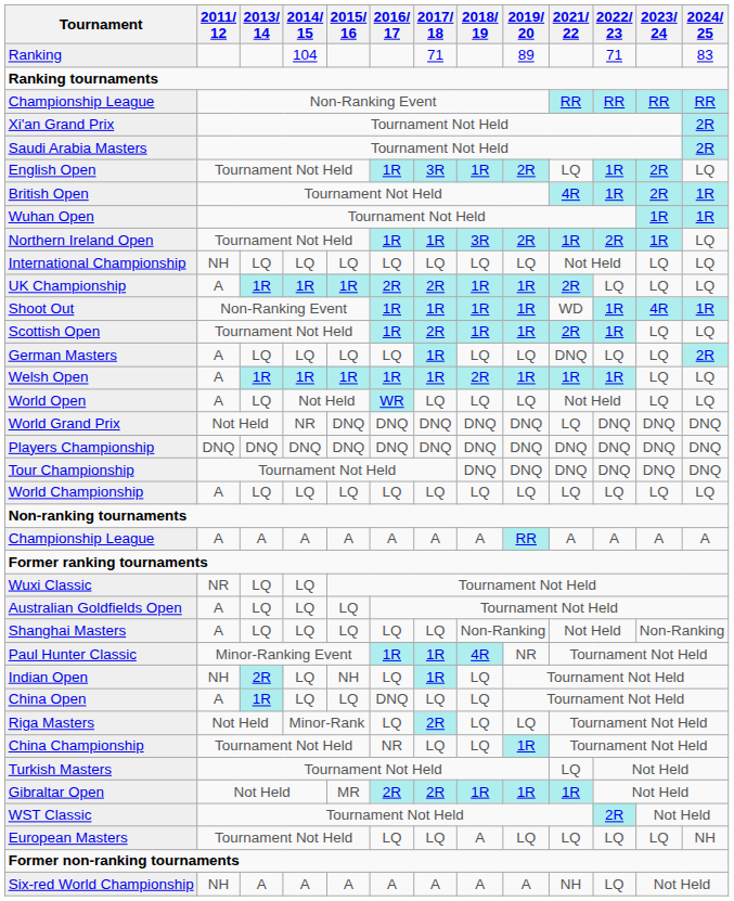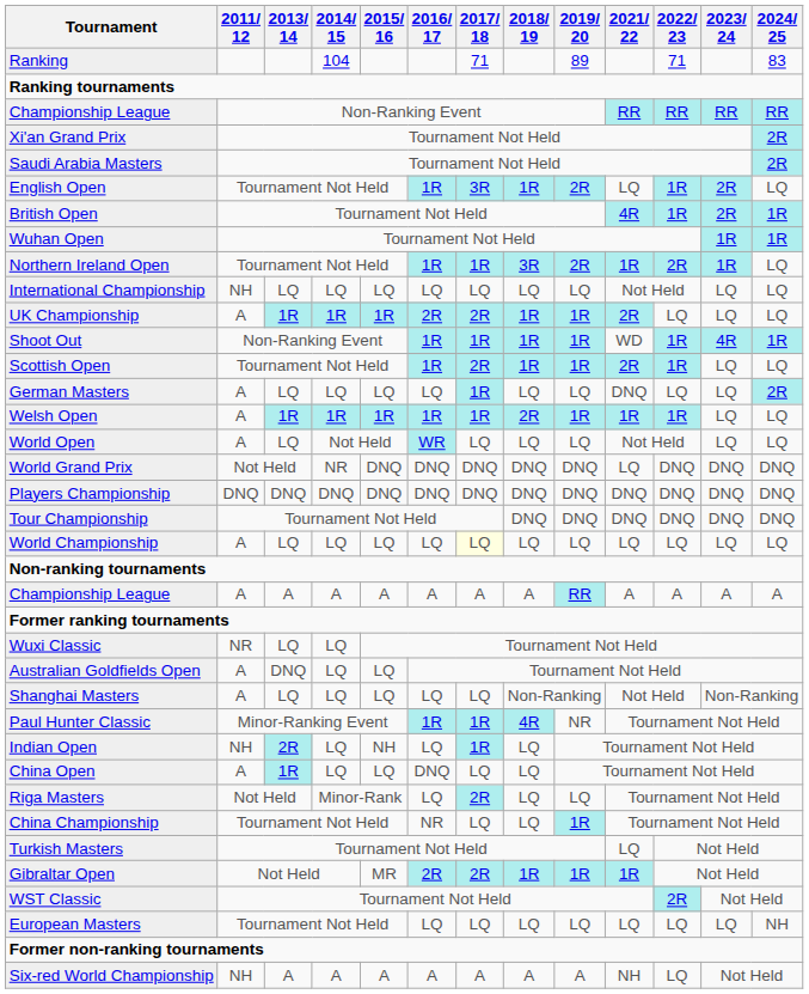World Championship | 2017/ 18: no background -> lightyellow background
Australian Goldfields Open | 2013/ 14: LQ -> DNQ
European Masters | 2018/ 19: A -> LQ
